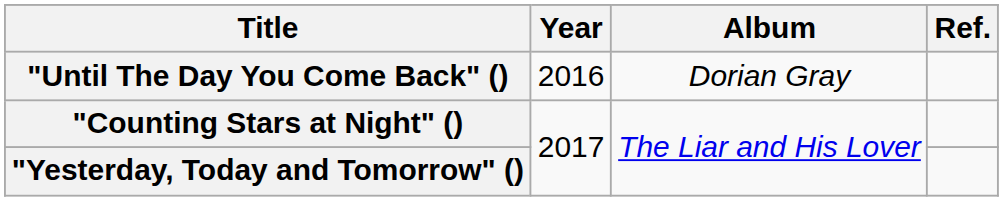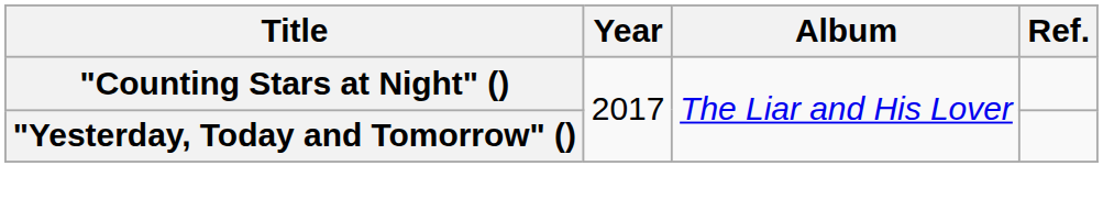- row: "Until The Day You Come Back" () | 2016 | Dorian Gray
